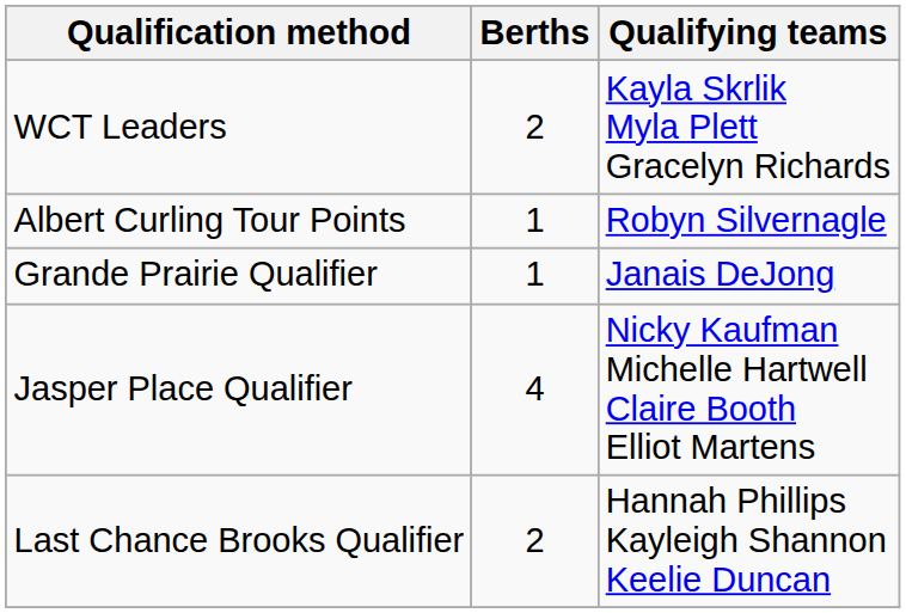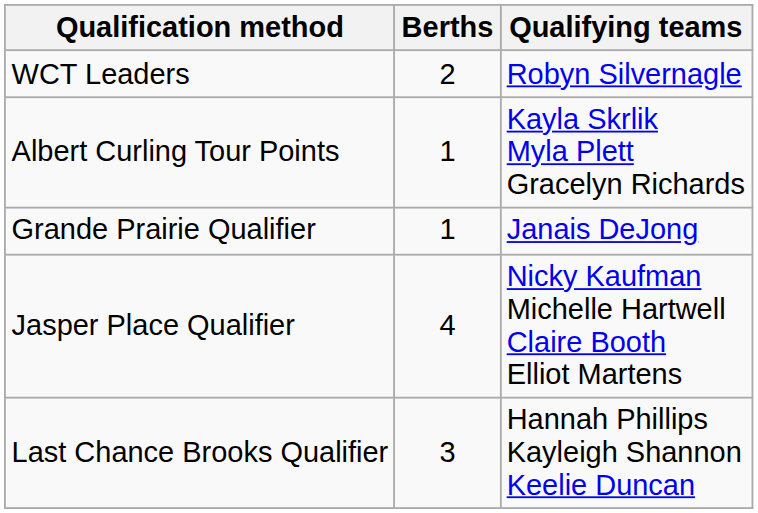WCT Leaders | Qualifying teams: Kayla Skrlik Myla Plett Gracelyn Richards -> Robyn Silvernagle
Albert Curling Tour Points | Qualifying teams: Robyn Silvernagle -> Kayla Skrlik Myla Plett Gracelyn Richards
Last Chance Brooks Qualifier | Berths: 2 -> 3
